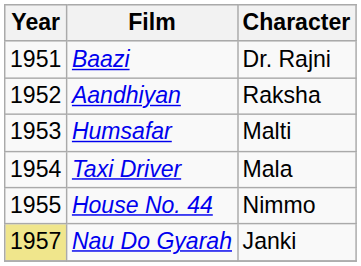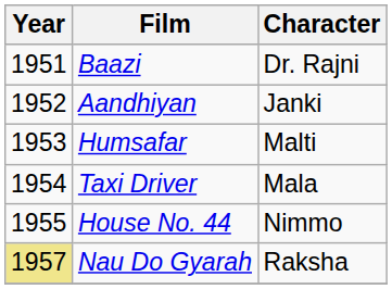Aandhiyan | Character: Raksha -> Janki
Nau Do Gyarah | Character: Janki -> Raksha
